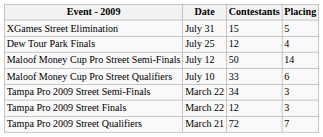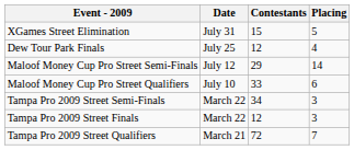Maloof Money Cup Pro Street Semi-Finals | Contestants: 50 -> 29
